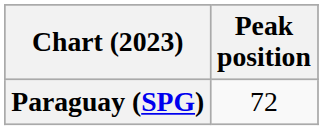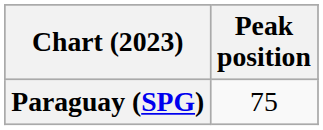Paraguay (SPG) | Peak position: 72 -> 75
